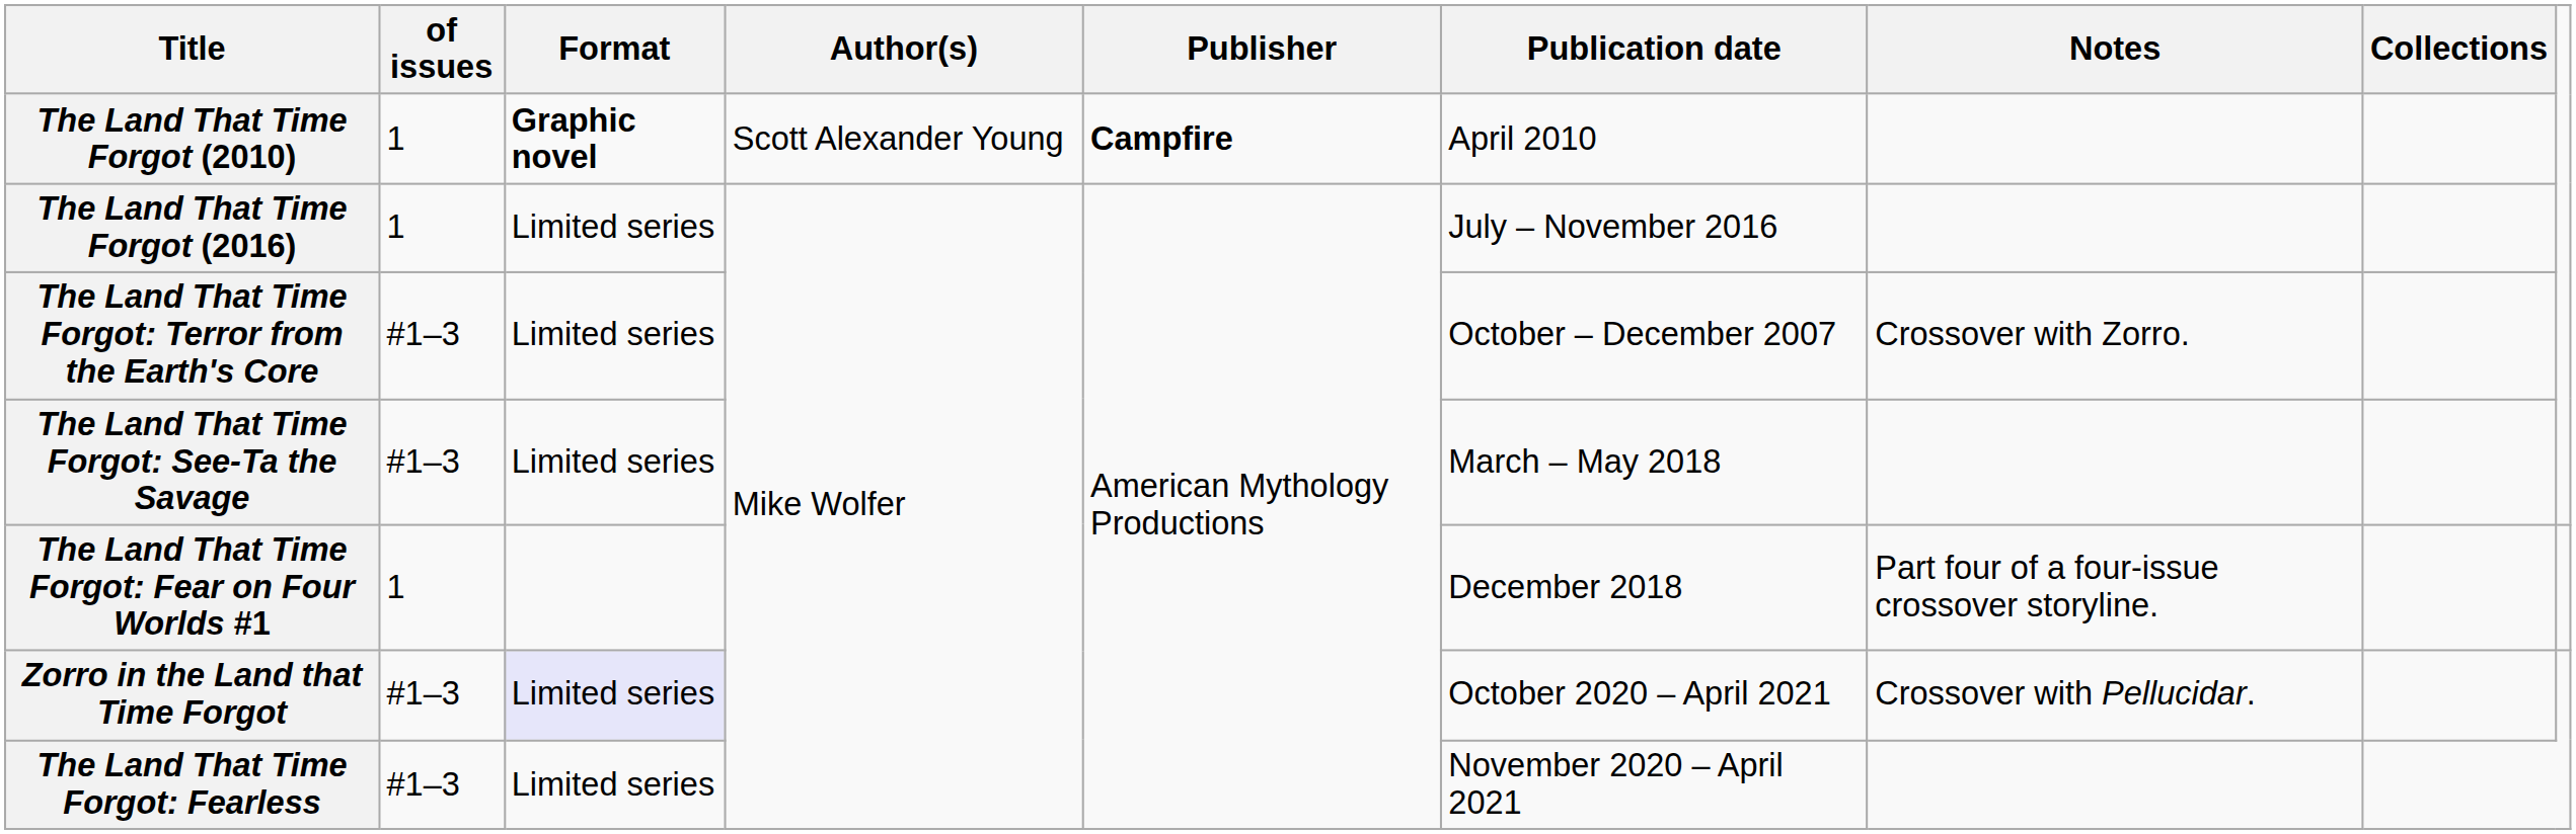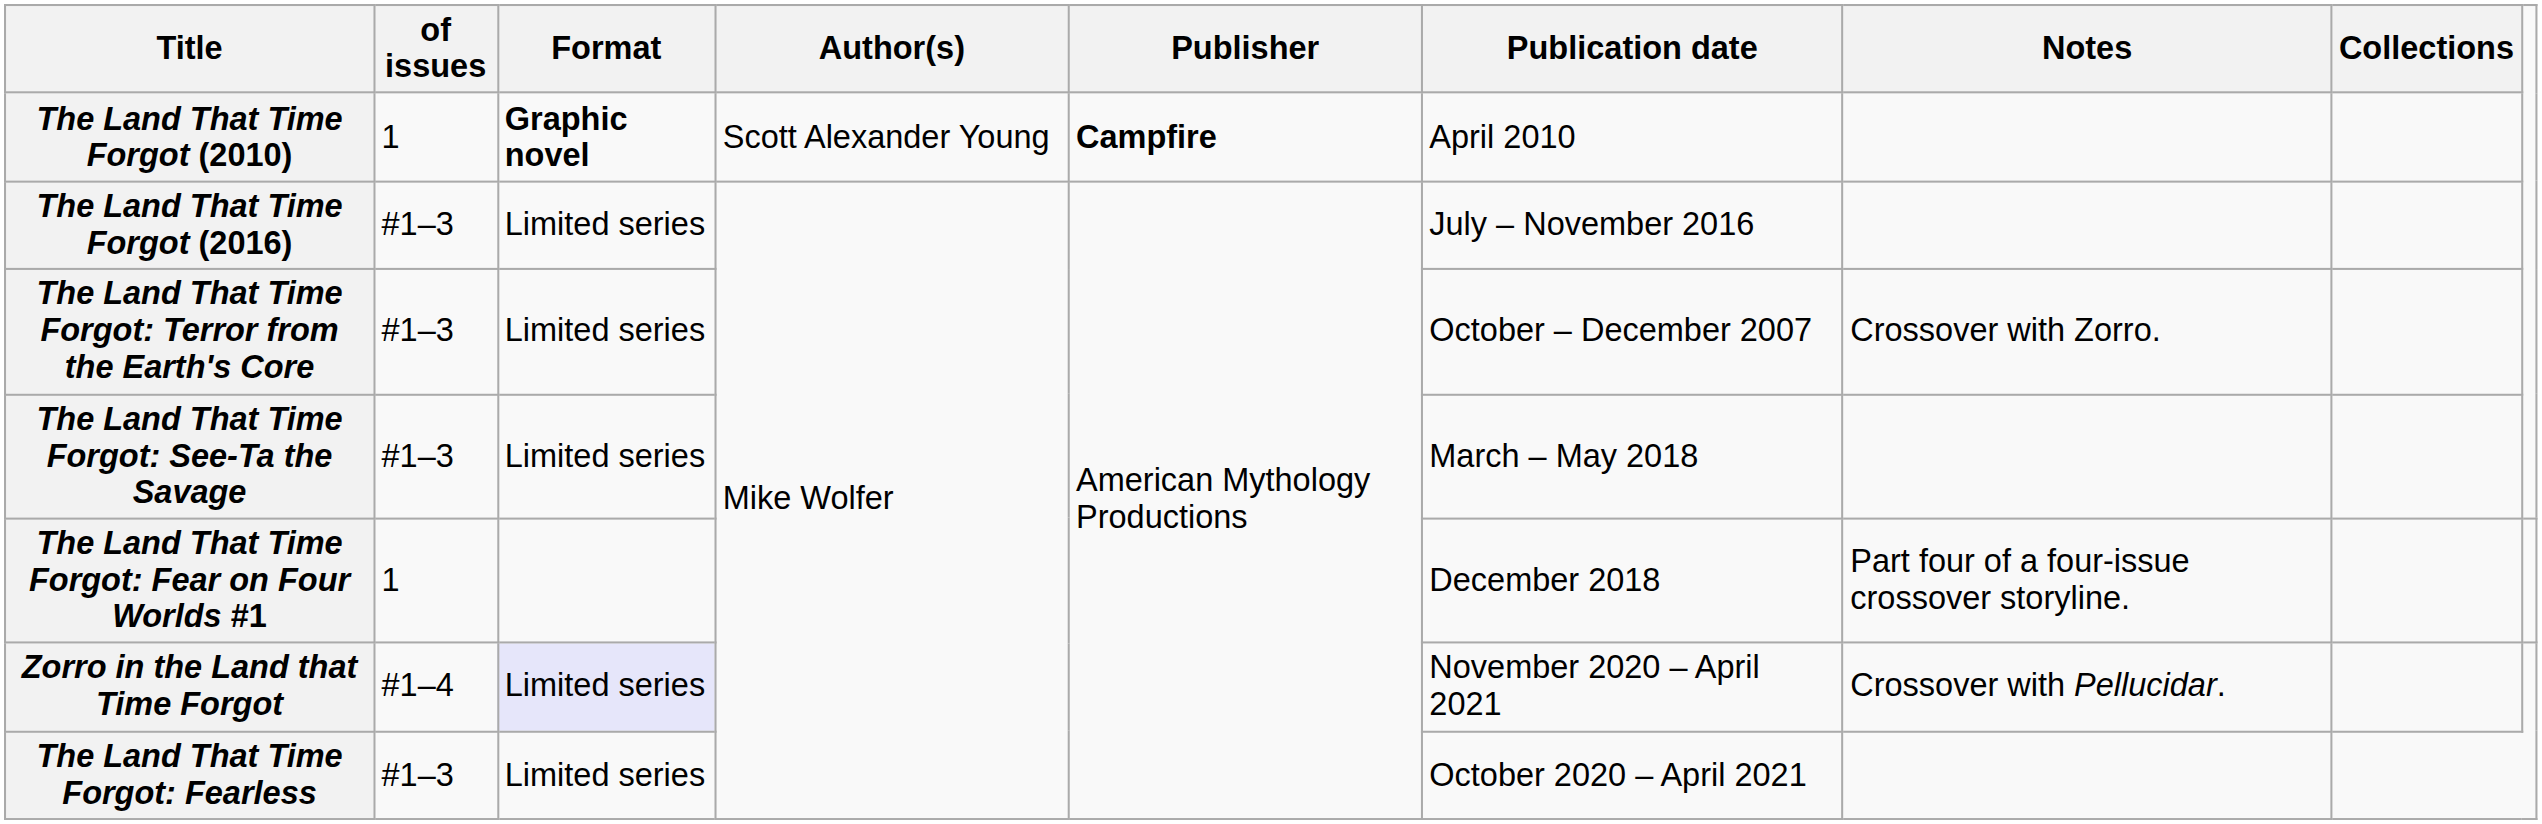The Land That Time Forgot (2016) | of issues: 1 -> #1–3
Zorro in the Land that Time Forgot | of issues: #1–3 -> #1–4
Zorro in the Land that Time Forgot | Publication date: October 2020 – April 2021 -> November 2020 – April 2021
The Land That Time Forgot: Fearless | Publication date: November 2020 – April 2021 -> October 2020 – April 2021
